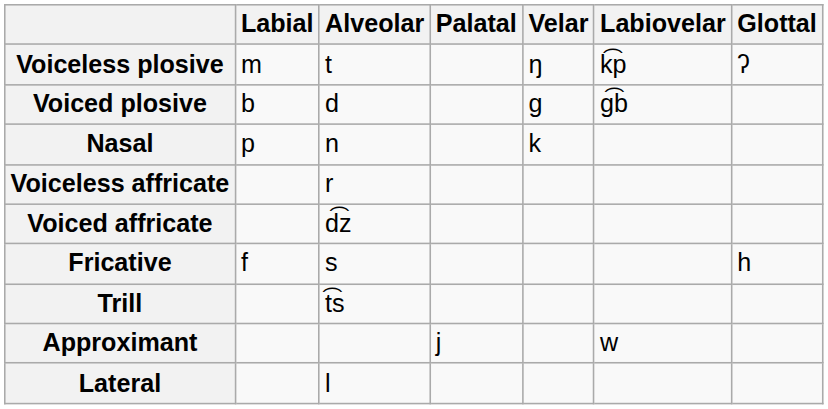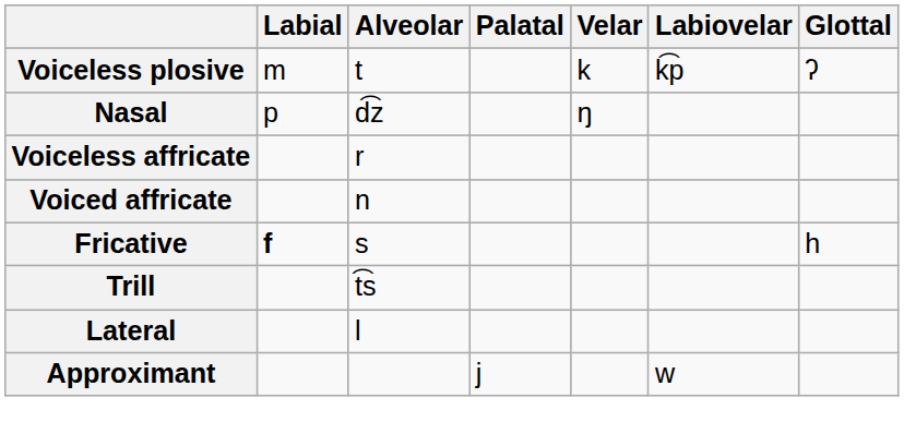Voiceless plosive | Velar: ŋ -> k
- row: Voiced plosive | b | d | ɡ | ɡ͡b
Nasal | Alveolar: n -> d͡z
Nasal | Velar: k -> ŋ
Voiced affricate | Alveolar: d͡z -> n
Fricative | Labial: normal -> bold
rows swapped: Lateral <-> Approximant
